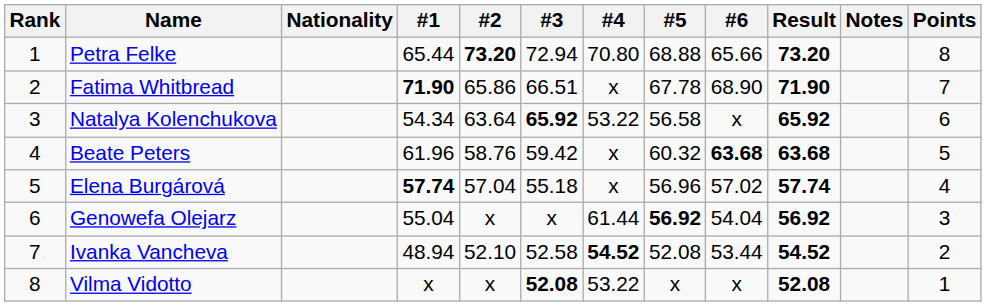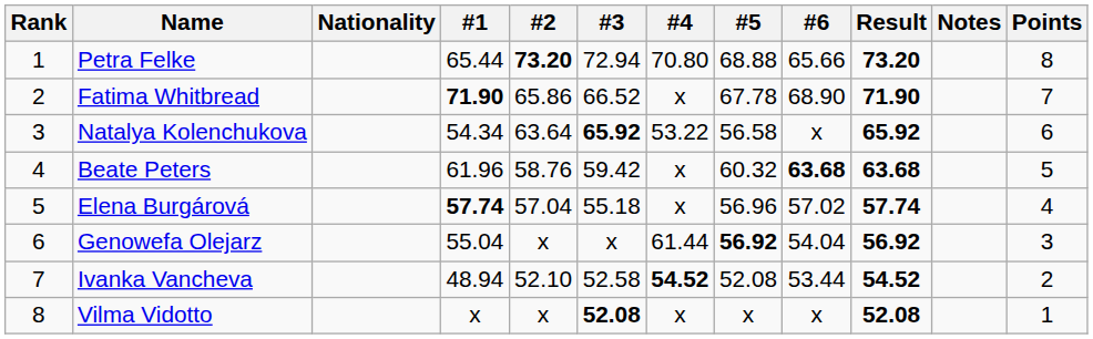Fatima Whitbread | #3: 66.51 -> 66.52
Vilma Vidotto | #4: 53.22 -> x
